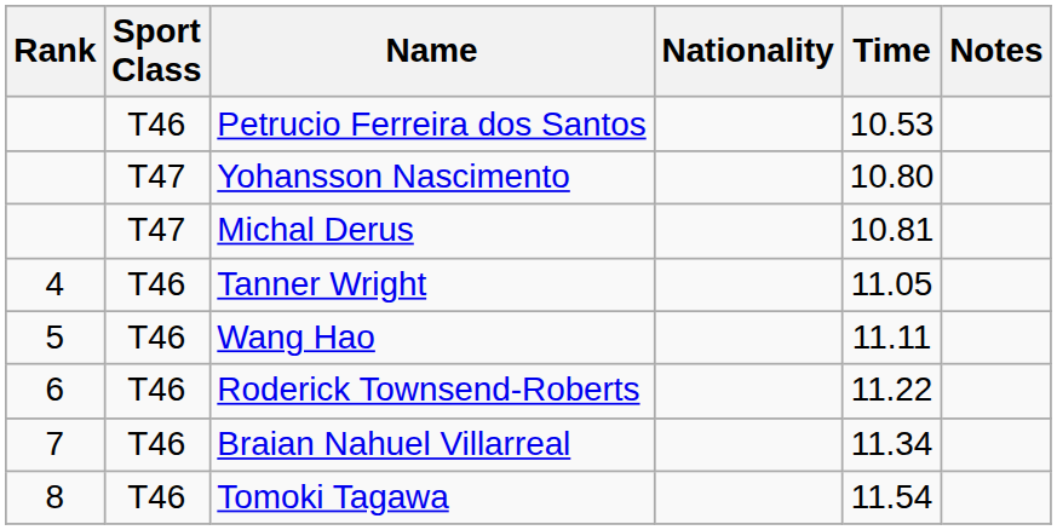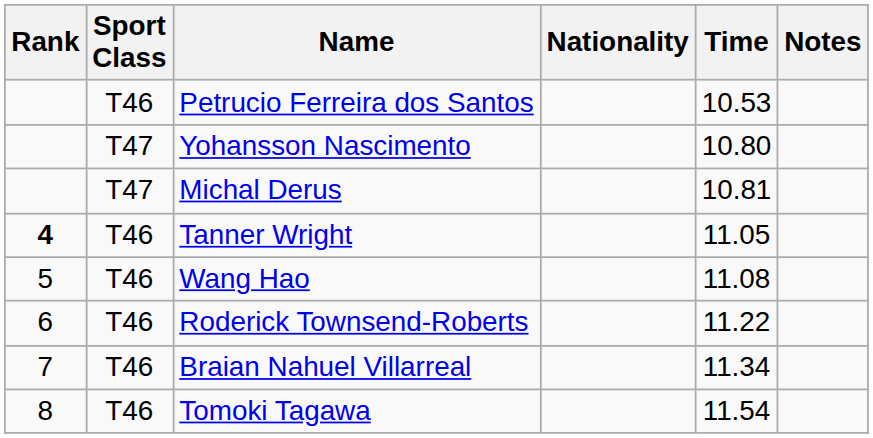Tanner Wright | Rank: normal -> bold
Wang Hao | Time: 11.11 -> 11.08
